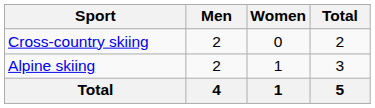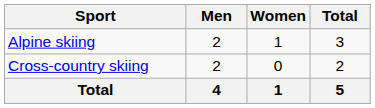rows swapped: Alpine skiing <-> Cross-country skiing
